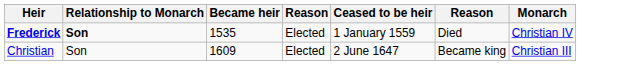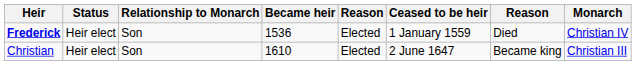+ column: Status | Heir elect | Heir elect
Frederick | Relationship to Monarch: bold -> normal
Frederick | Became heir: 1535 -> 1536
Christian | Became heir: 1609 -> 1610
